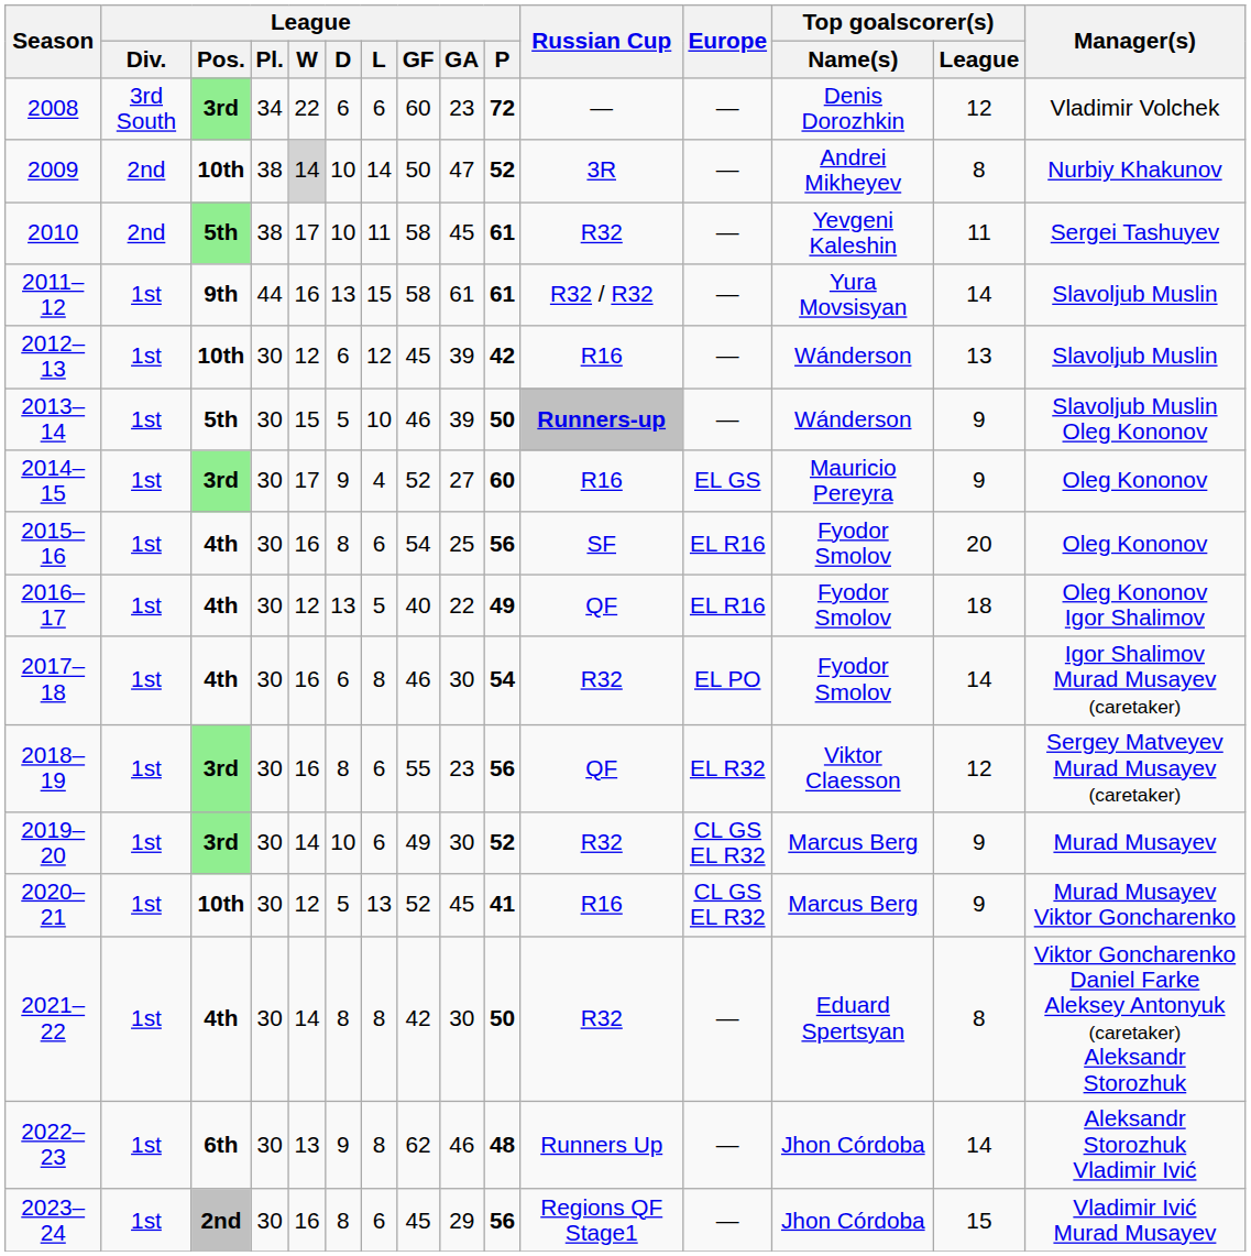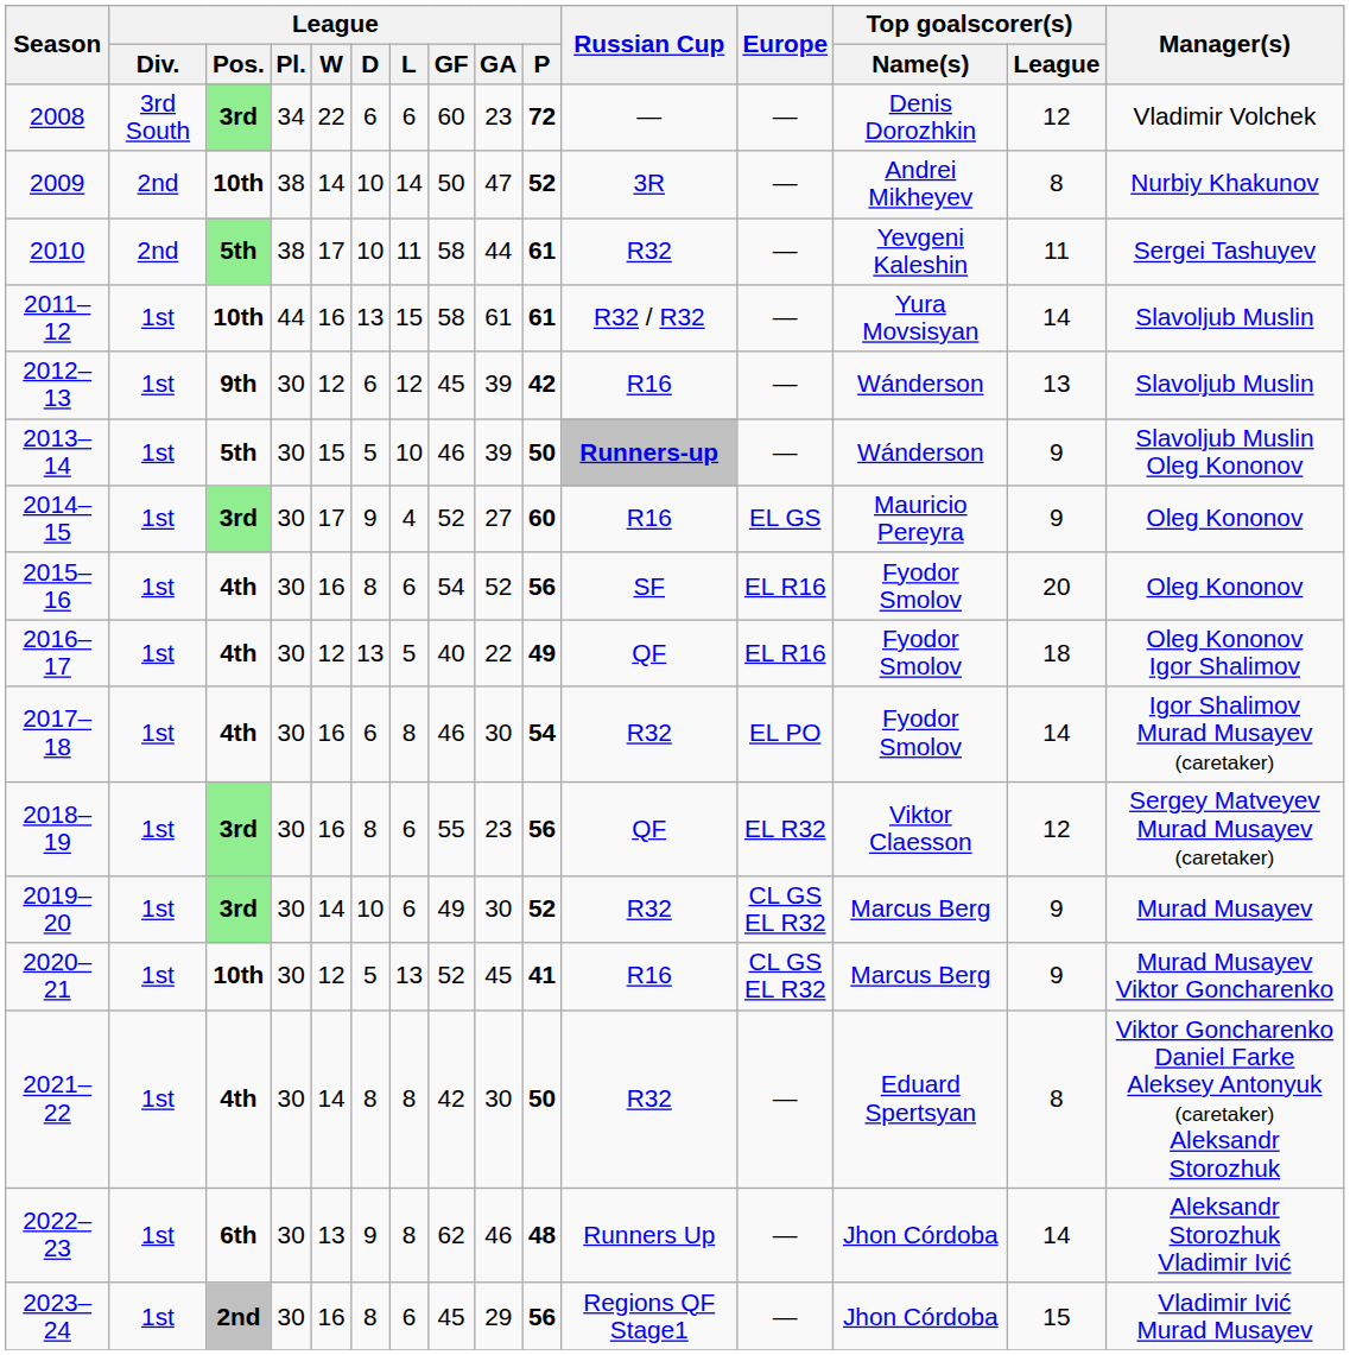2009 | League / W: lightgrey background -> no background
2010 | League / GA: 45 -> 44
2011–12 | League / Pos.: 9th -> 10th
2012–13 | League / Pos.: 10th -> 9th
2015–16 | League / GA: 25 -> 52
